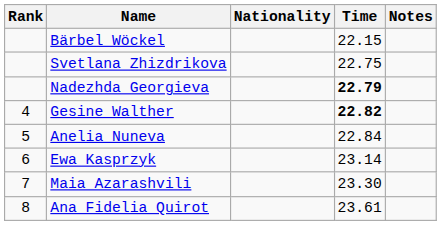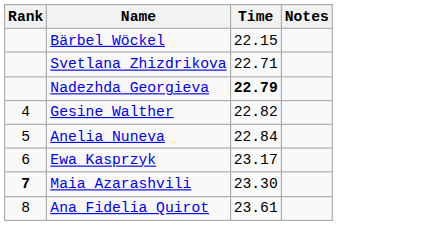- column: Nationality
Svetlana Zhizdrikova | Time: 22.75 -> 22.71
Gesine Walther | Time: bold -> normal
Ewa Kasprzyk | Time: 23.14 -> 23.17
Maia Azarashvili | Rank: normal -> bold
